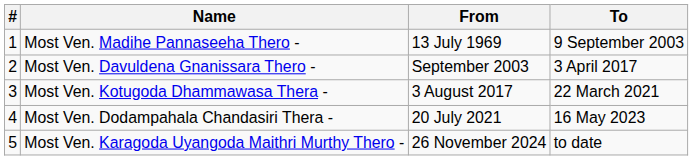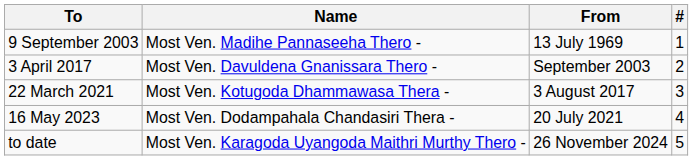columns swapped: # <-> To
